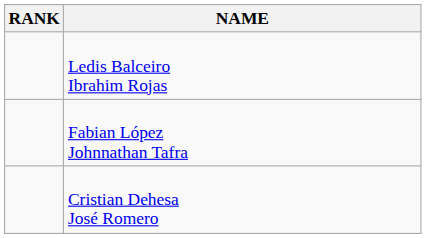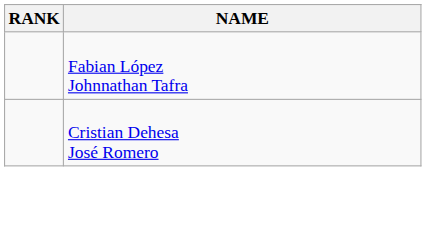- row: Ledis Balceiro Ibrahim Rojas
